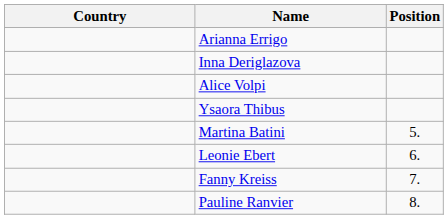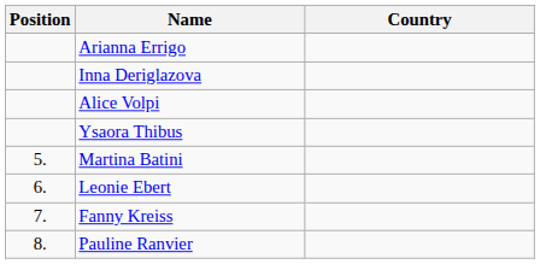columns swapped: Position <-> Country
